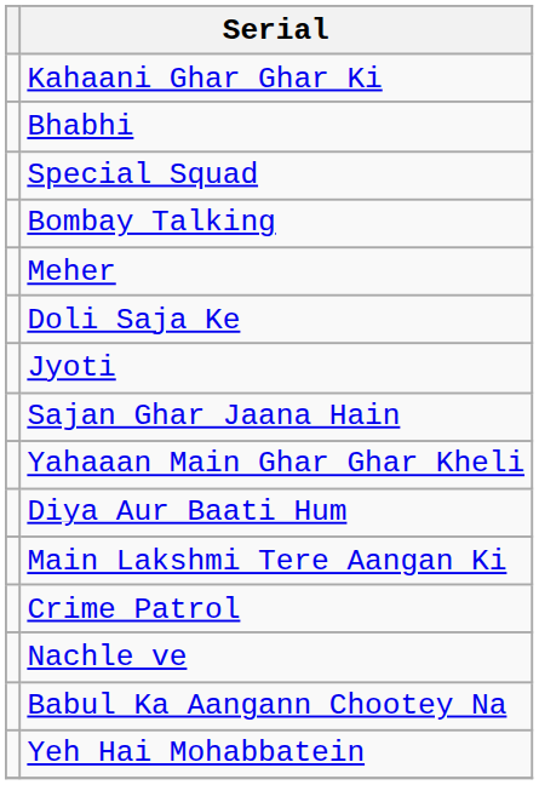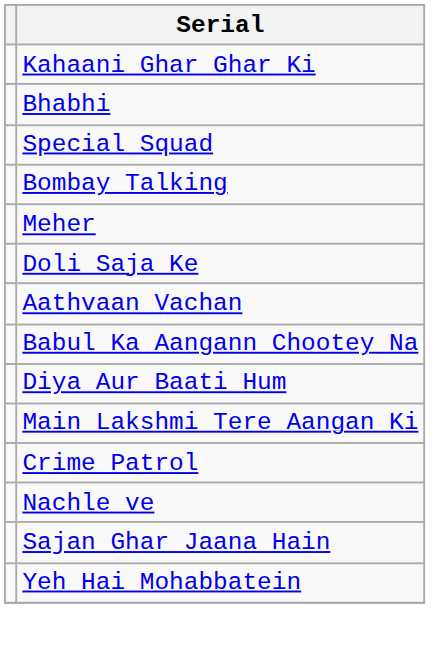+ row: Aathvaan Vachan
- row: Jyoti
rows swapped: Sajan Ghar Jaana Hain <-> Babul Ka Aangann Chootey Na
- row: Yahaaan Main Ghar Ghar Kheli
